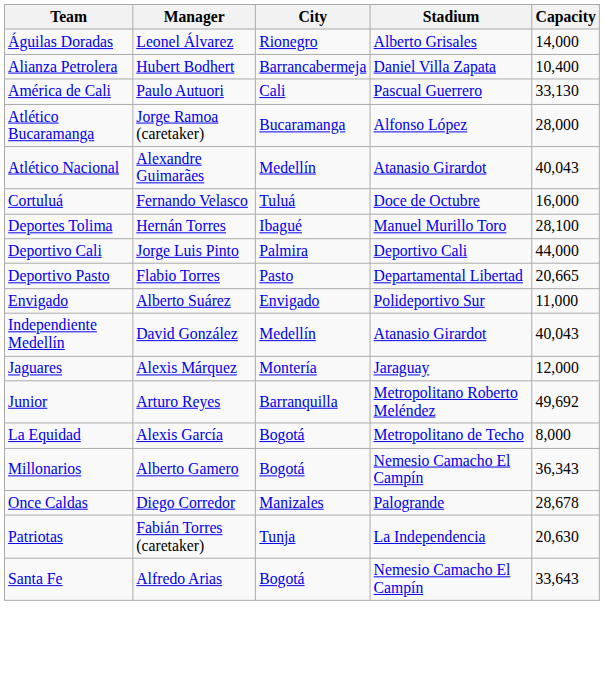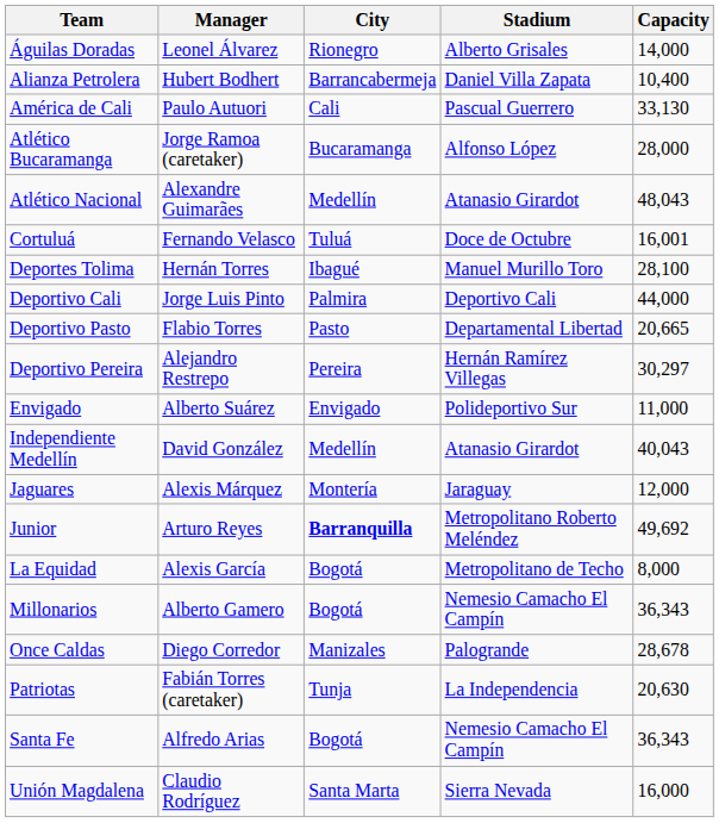Atlético Nacional | Capacity: 40,043 -> 48,043
Cortuluá | Capacity: 16,000 -> 16,001
+ row: Deportivo Pereira | Alejandro Restrepo | Pereira | Hernán Ramírez Villegas | 30,297
Junior | City: normal -> bold
Santa Fe | Capacity: 33,643 -> 36,343
+ row: Unión Magdalena | Claudio Rodríguez | Santa Marta | Sierra Nevada | 16,000
